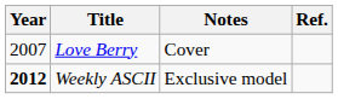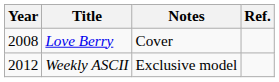Love Berry | Year: 2007 -> 2008
Weekly ASCII | Year: bold -> normal
